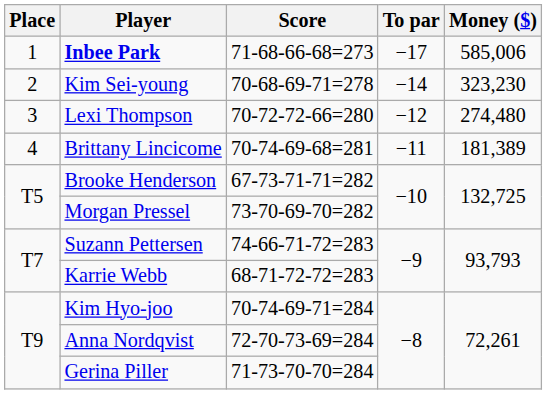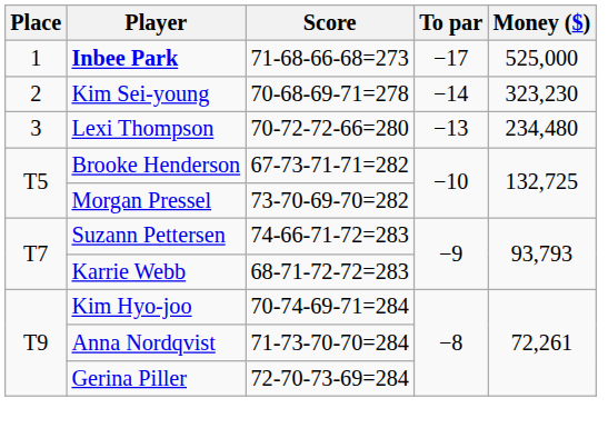Inbee Park | Money ($): 585,006 -> 525,000
Lexi Thompson | To par: −12 -> −13
Lexi Thompson | Money ($): 274,480 -> 234,480
- row: 4 | Brittany Lincicome | 70-74-69-68=281 | −11 | 181,389
Anna Nordqvist | Score: 72-70-73-69=284 -> 71-73-70-70=284
Gerina Piller | Score: 71-73-70-70=284 -> 72-70-73-69=284
